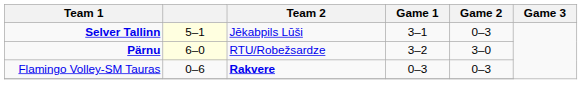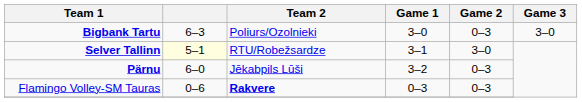+ row: Bigbank Tartu | 6–3 | Poliurs/Ozolnieki | 3–0 | 0–3 | 3–0
Selver Tallinn | Team 2: Jēkabpils Lūši -> RTU/Robežsardze
Selver Tallinn | Game 2: 0–3 -> 3–0
Pärnu | column 2: lightyellow background -> no background
Pärnu | Team 2: RTU/Robežsardze -> Jēkabpils Lūši
Pärnu | Game 2: 3–0 -> 0–3
